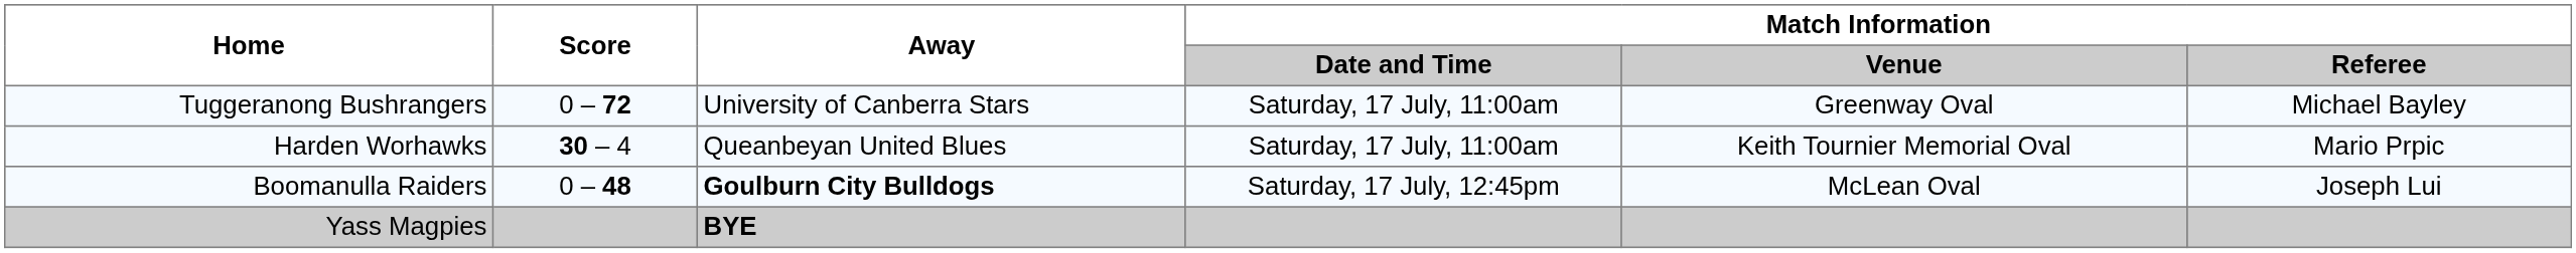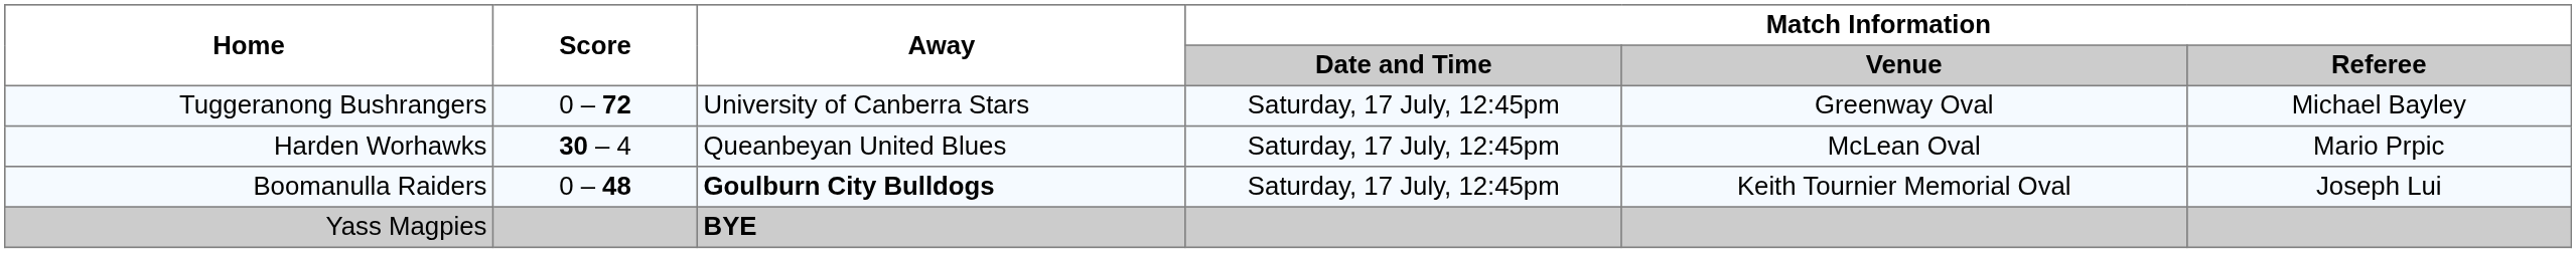Tuggeranong Bushrangers | Match Information / Date and Time: Saturday, 17 July, 11:00am -> Saturday, 17 July, 12:45pm
Harden Worhawks | Match Information / Date and Time: Saturday, 17 July, 11:00am -> Saturday, 17 July, 12:45pm
Harden Worhawks | Match Information / Venue: Keith Tournier Memorial Oval -> McLean Oval
Boomanulla Raiders | Match Information / Venue: McLean Oval -> Keith Tournier Memorial Oval
